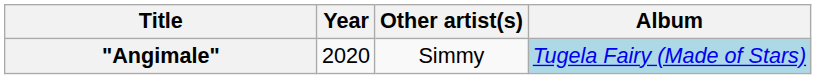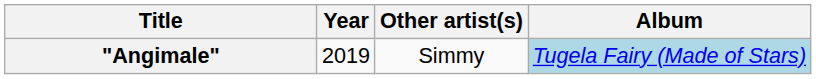"Angimale" | Year: 2020 -> 2019
